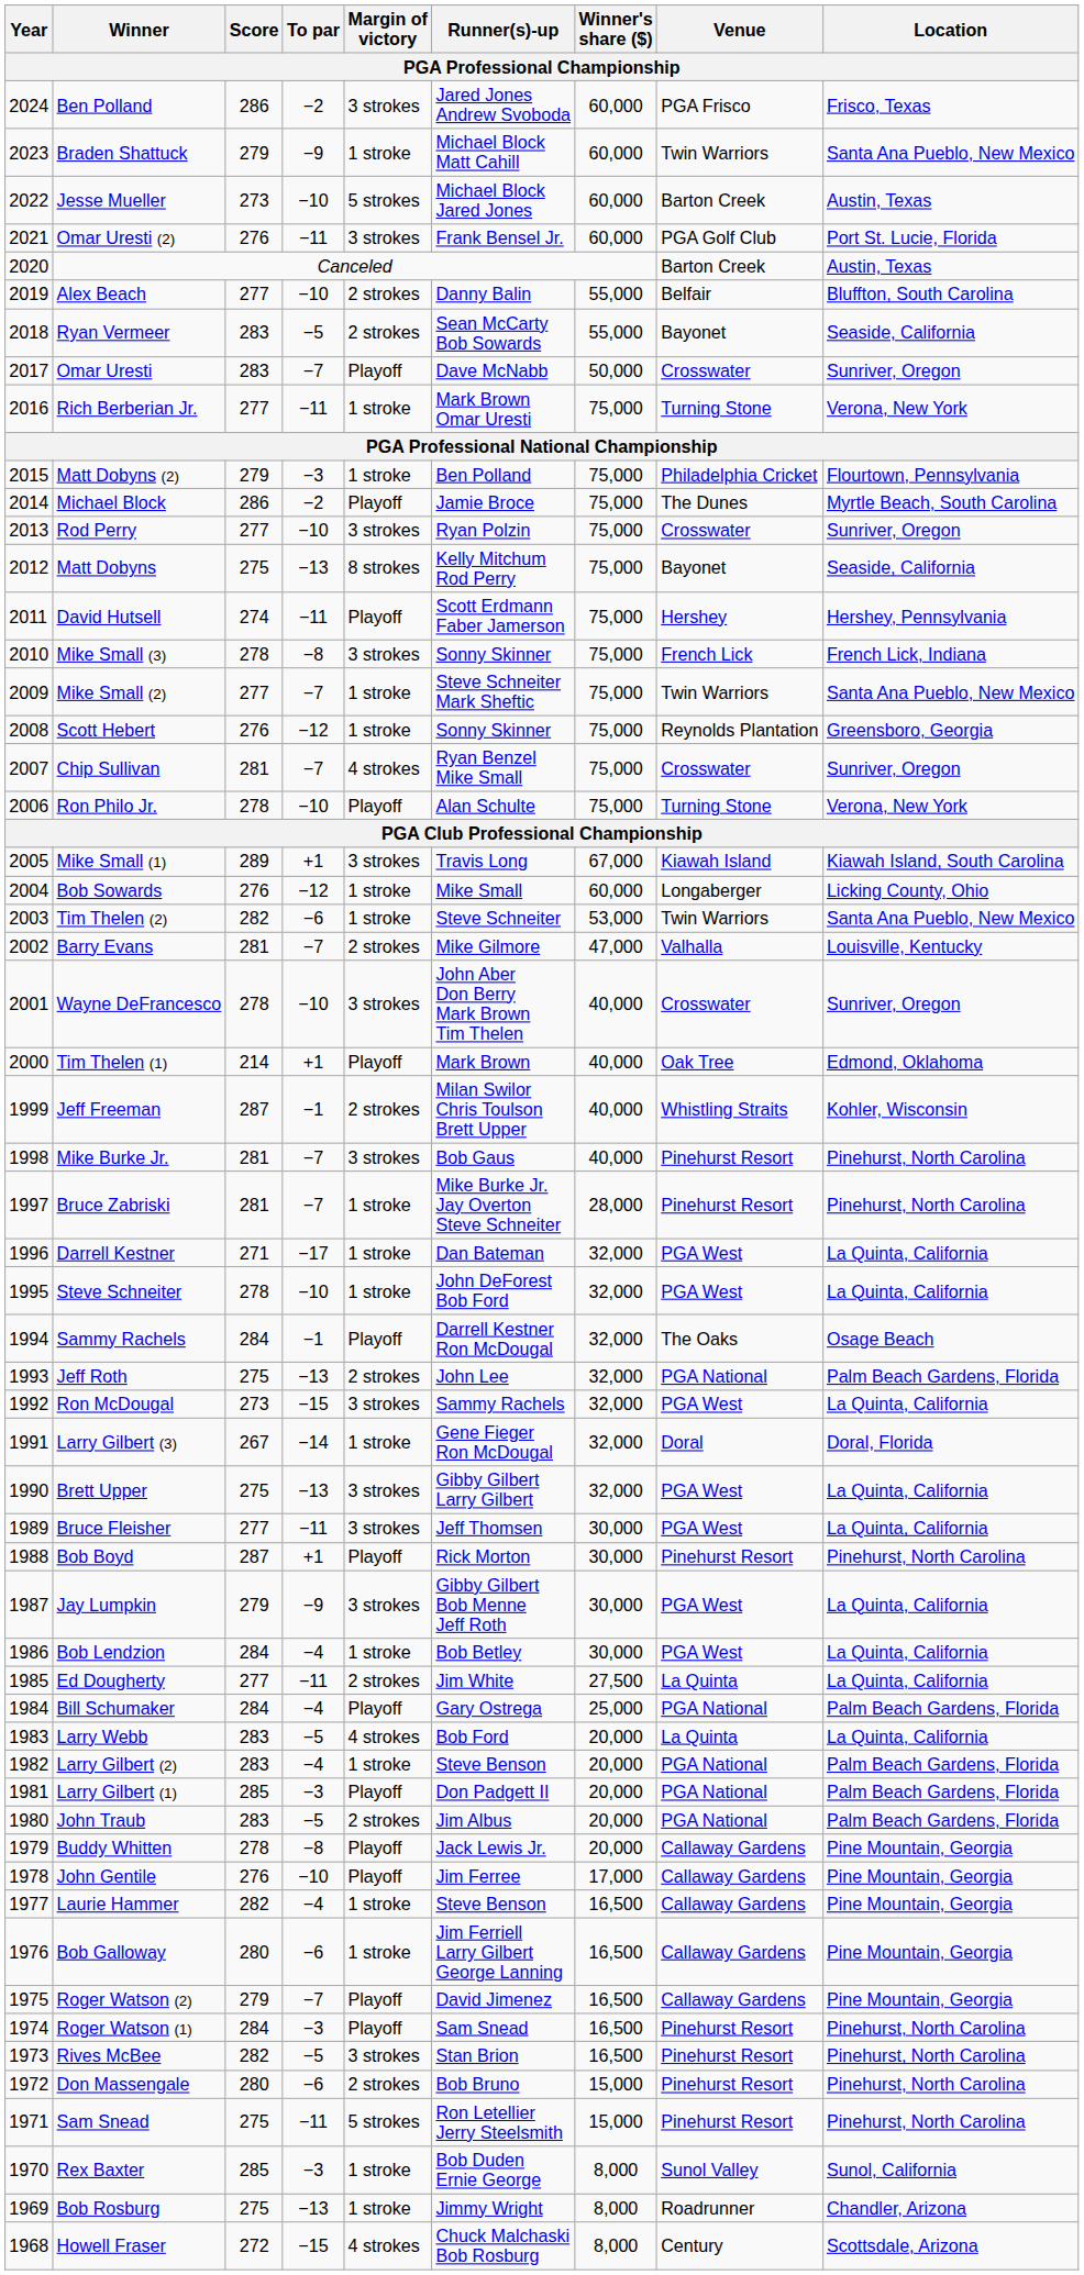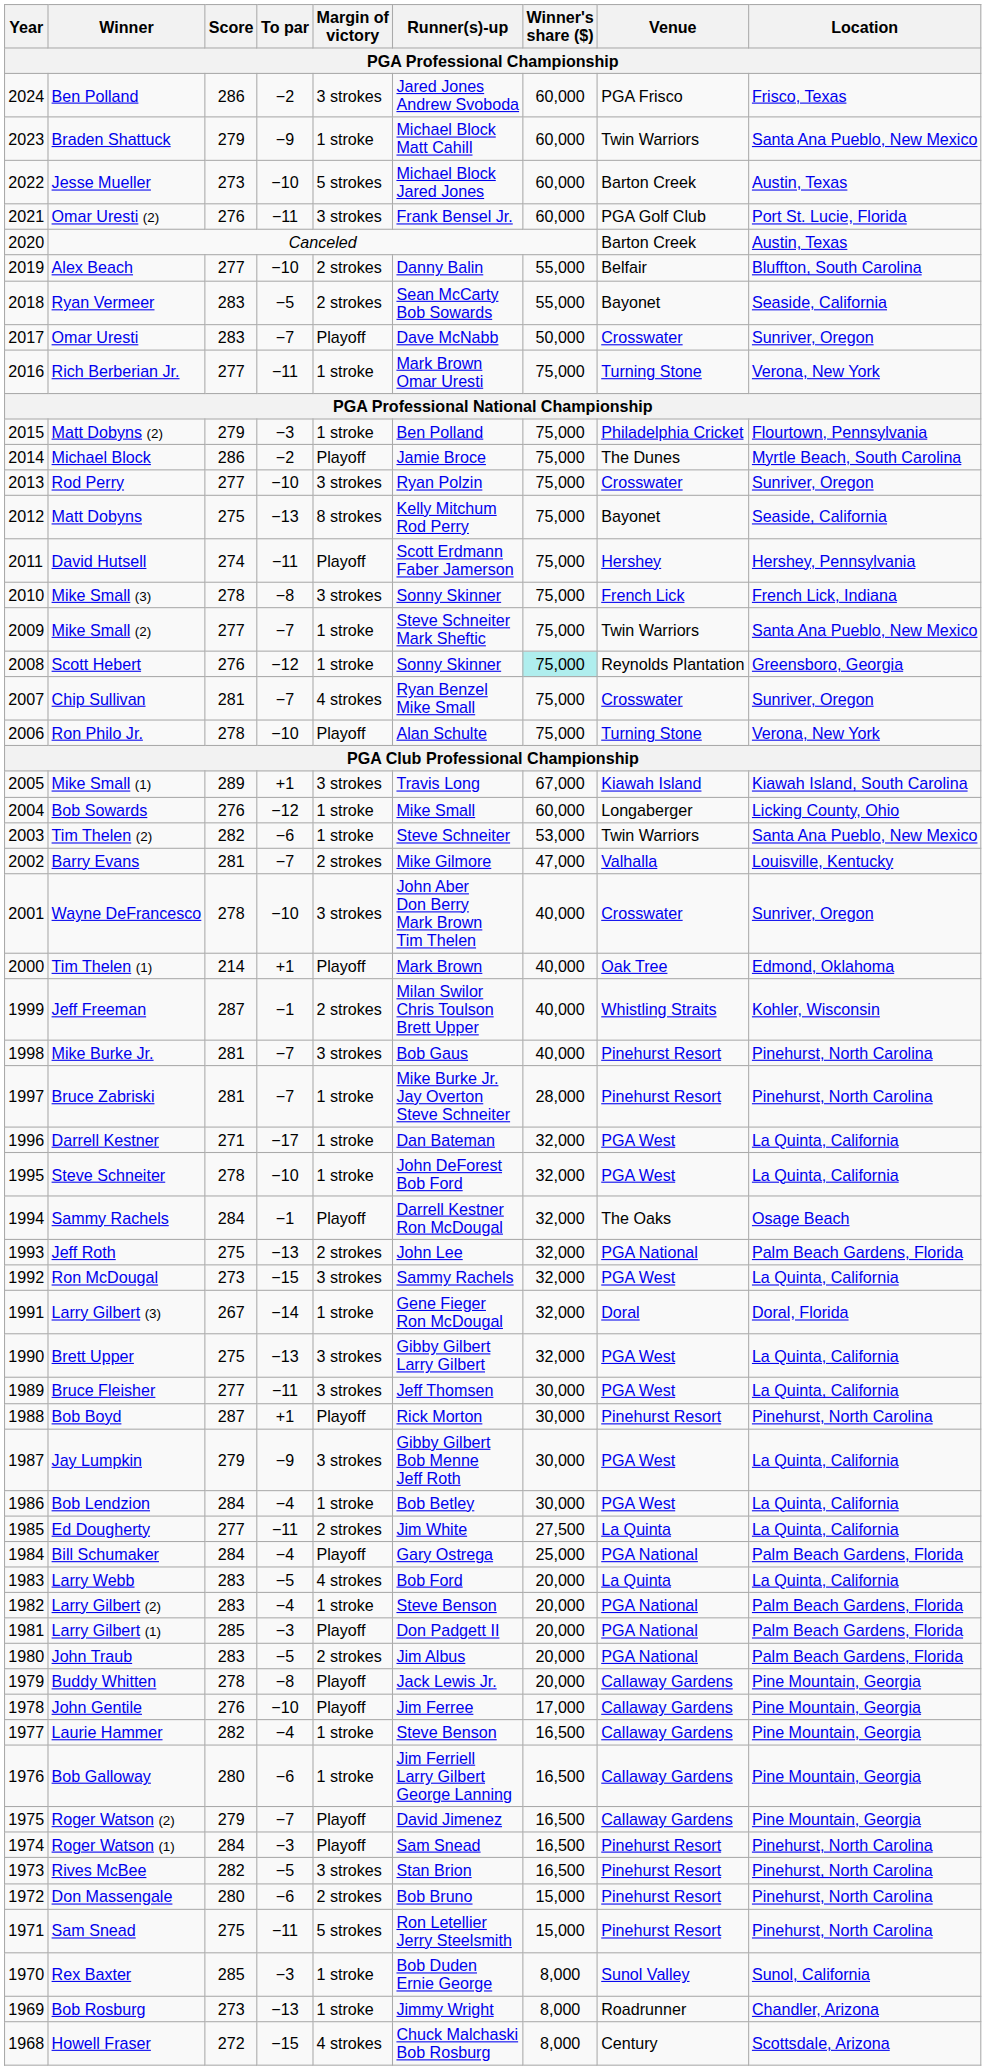Scott Hebert | Winner's share ($): no background -> paleturquoise background
Bob Rosburg | Score: 275 -> 273
